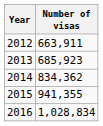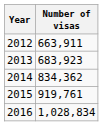2013 | Number of visas: 685,923 -> 683,923
2015 | Number of visas: 941,355 -> 919,761
